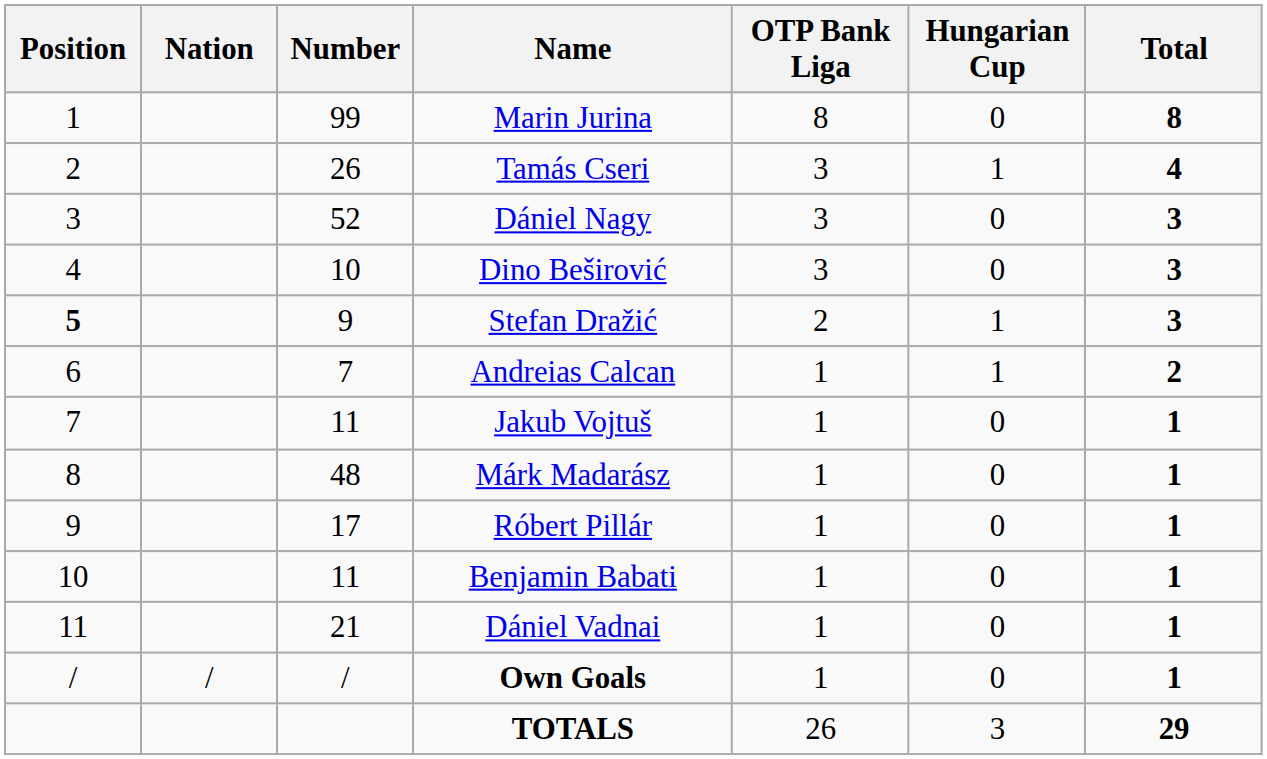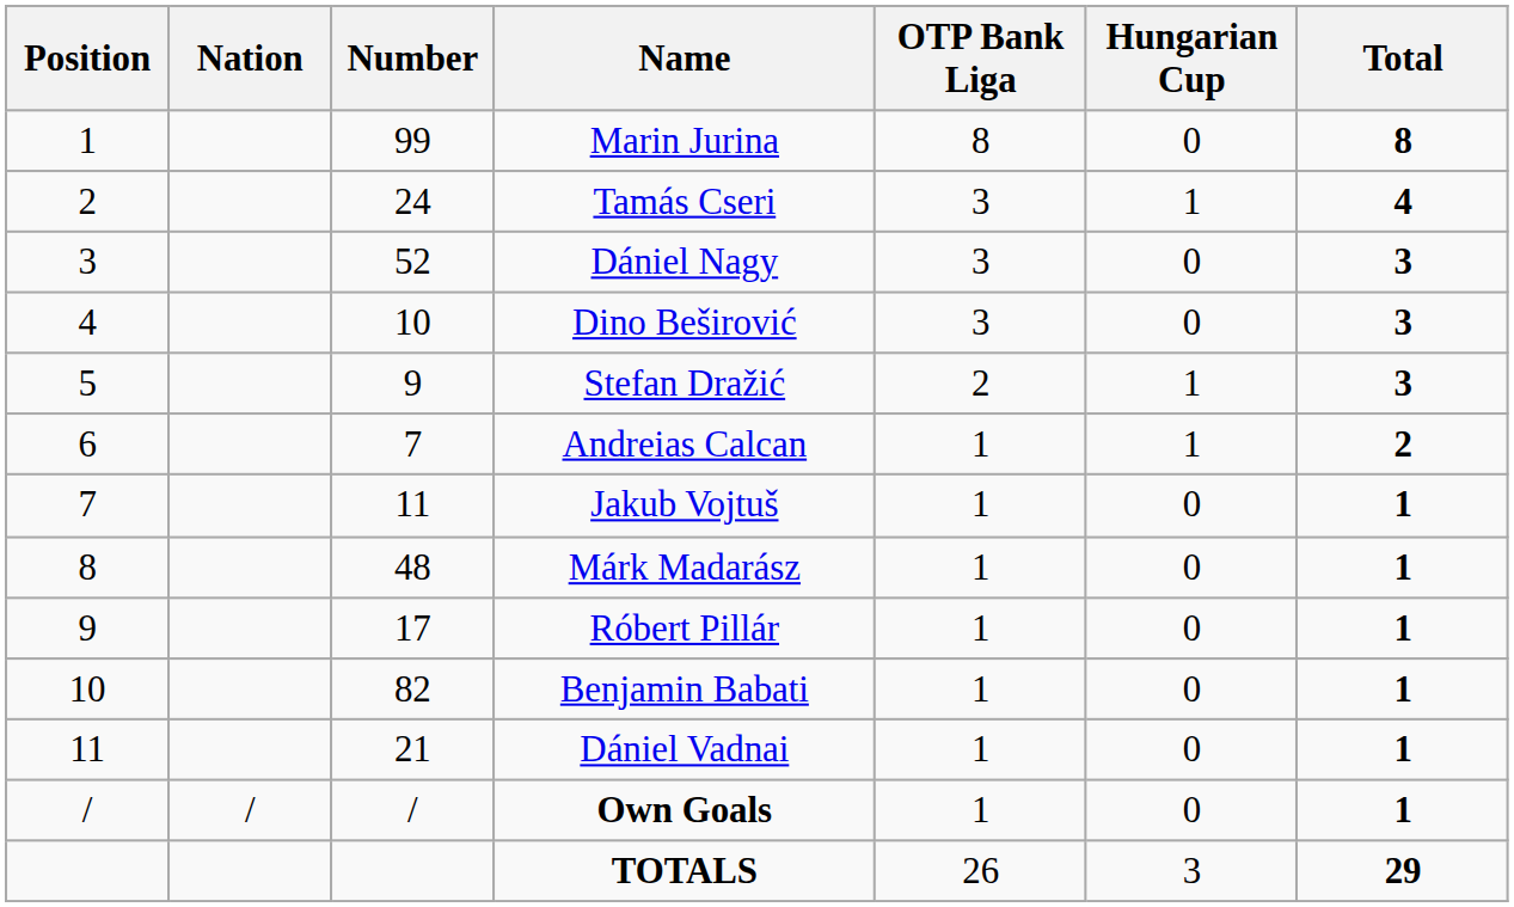Tamás Cseri | Number: 26 -> 24
Stefan Dražić | Position: bold -> normal
Benjamin Babati | Number: 11 -> 82
